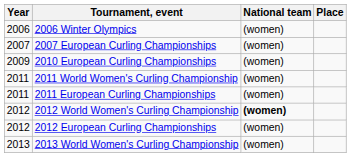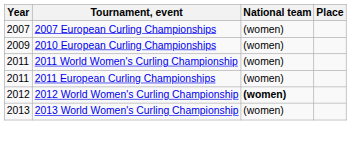- row: 2006 | 2006 Winter Olympics | (women)
- row: 2012 | 2012 European Curling Championships | (women)
